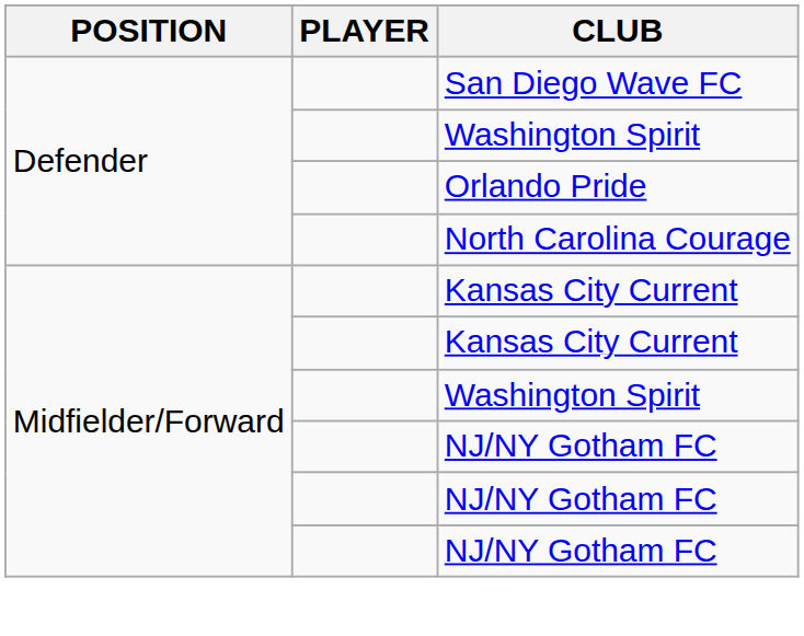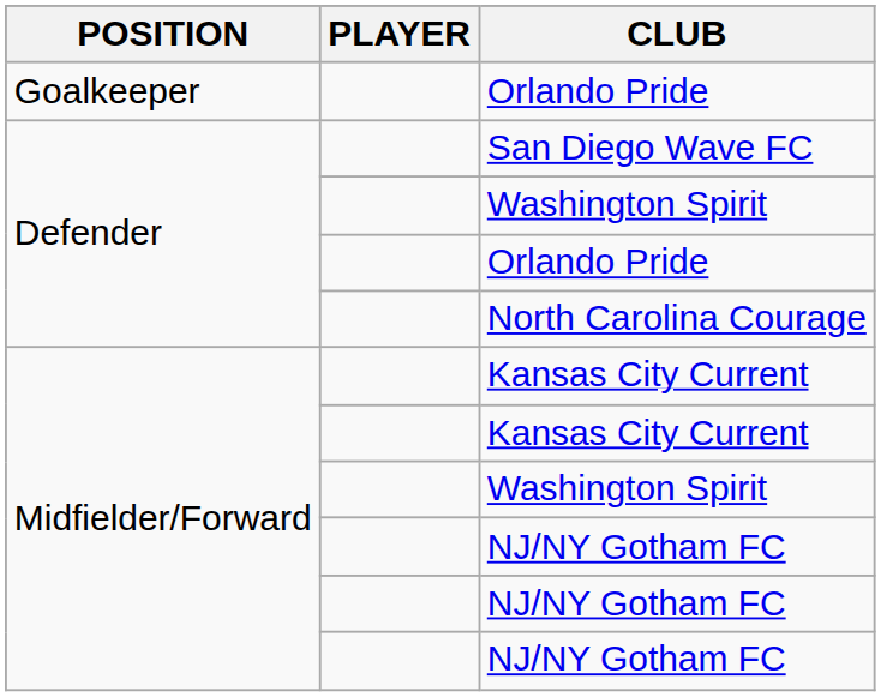+ row: Goalkeeper | Orlando Pride
